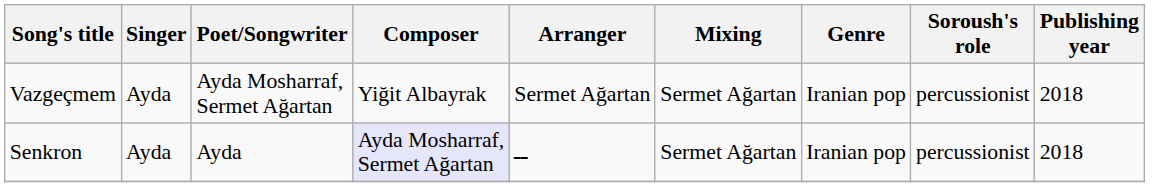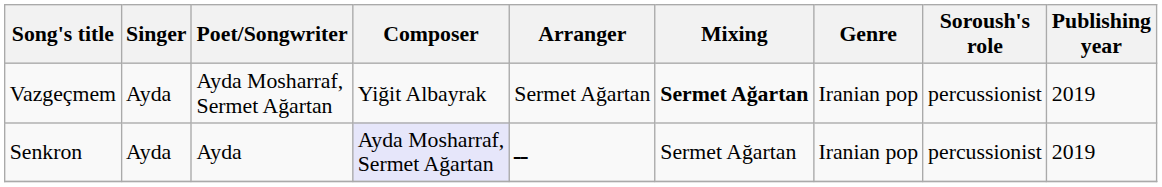Vazgeçmem | Mixing: normal -> bold
Vazgeçmem | Publishing year: 2018 -> 2019
Senkron | Publishing year: 2018 -> 2019
